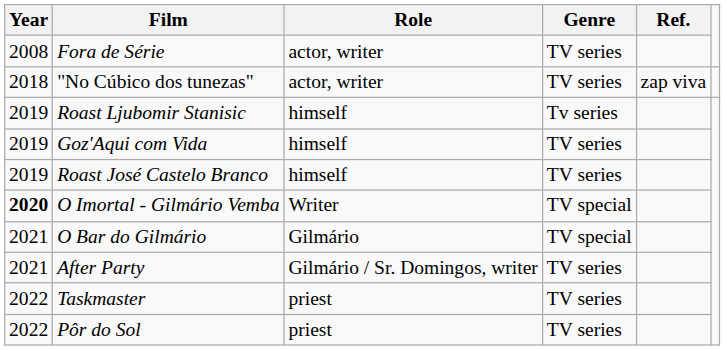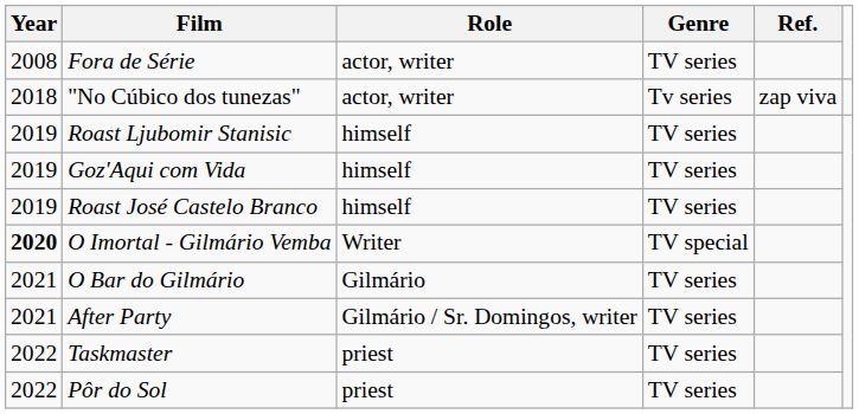"No Cúbico dos tunezas" | Genre: TV series -> Tv series
Roast Ljubomir Stanisic | Genre: Tv series -> TV series
O Bar do Gilmário | Genre: TV special -> TV series
